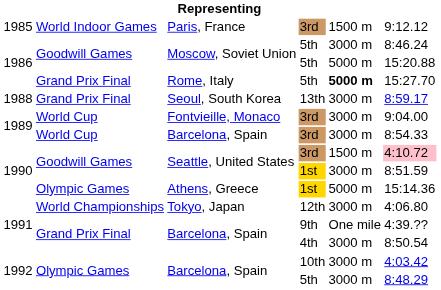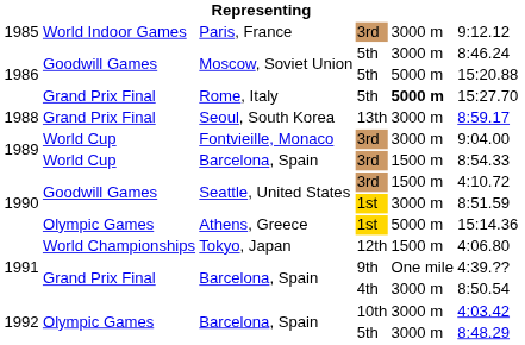Paris, France | column 5: 1500 m -> 3000 m
Barcelona, Spain / 3rd | column 5: 3000 m -> 1500 m
Seattle, United States / 3rd | column 6: pink background -> no background
Tokyo, Japan | column 5: 3000 m -> 1500 m
